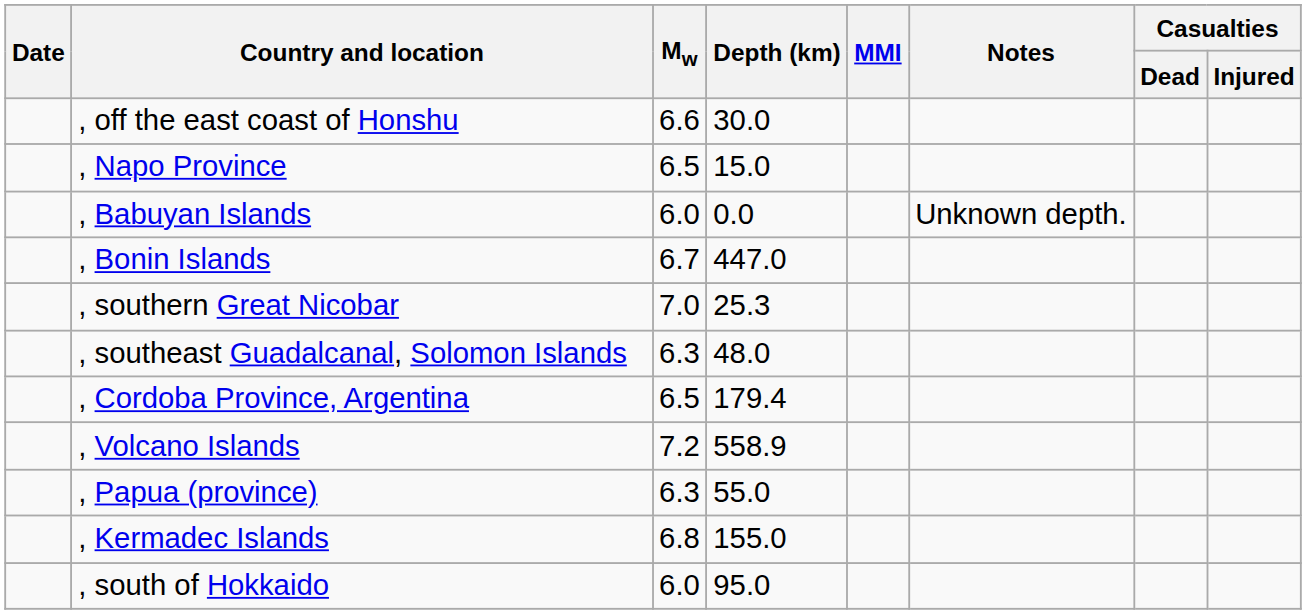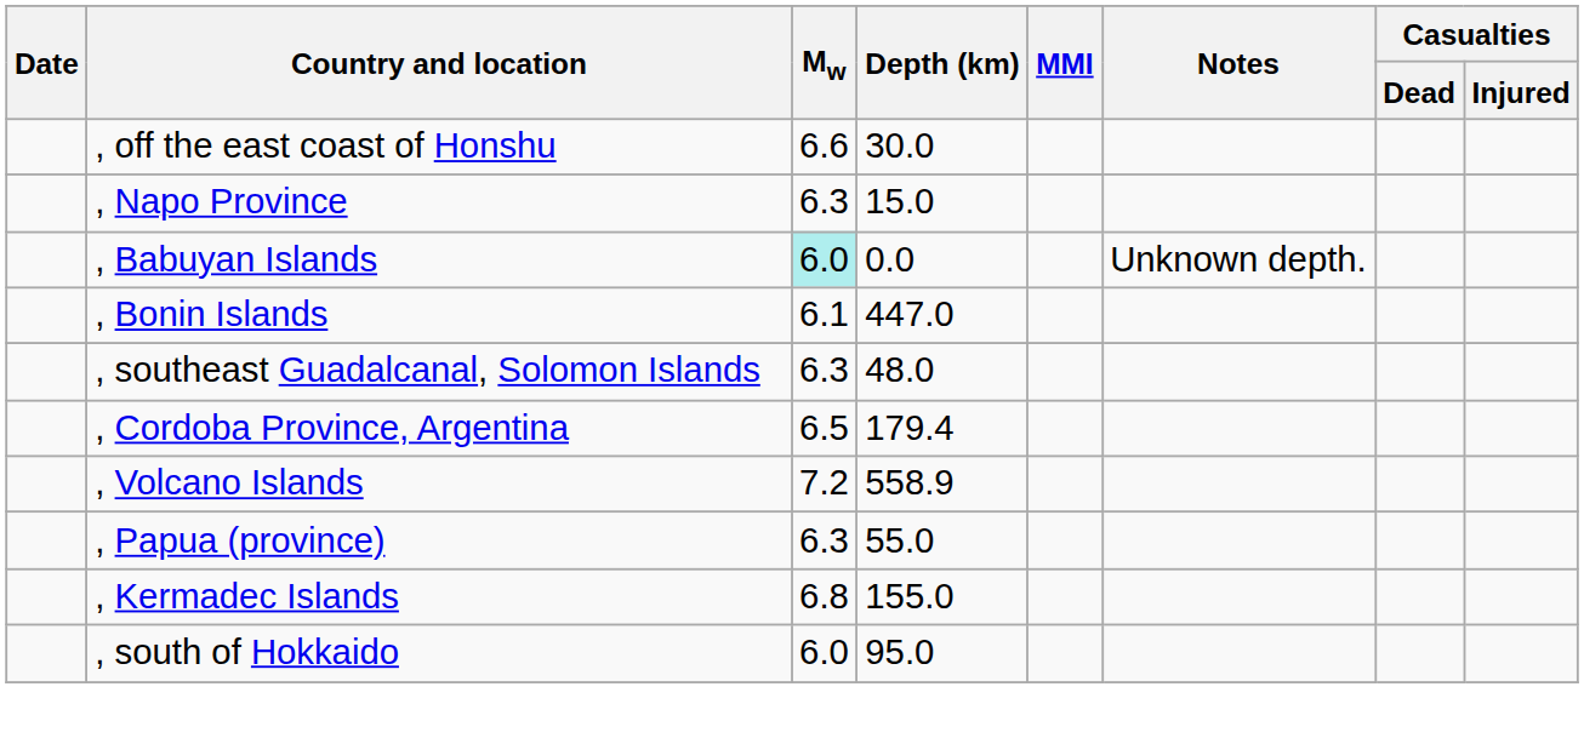, Napo Province | Mw: 6.5 -> 6.3
, Babuyan Islands | Mw: no background -> paleturquoise background
, Bonin Islands | Mw: 6.7 -> 6.1
- row: , southern Great Nicobar | 7.0 | 25.3
